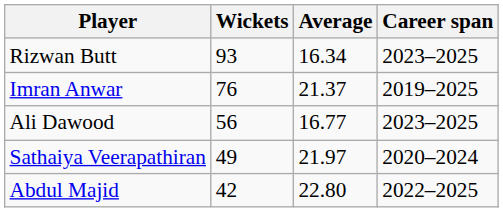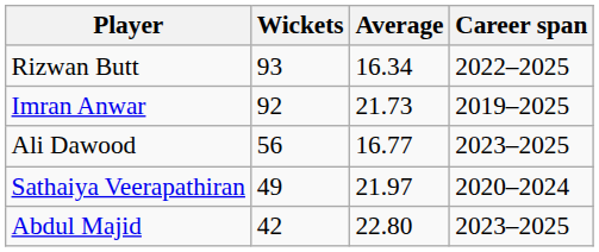Rizwan Butt | Career span: 2023–2025 -> 2022–2025
Imran Anwar | Wickets: 76 -> 92
Imran Anwar | Average: 21.37 -> 21.73
Abdul Majid | Career span: 2022–2025 -> 2023–2025
